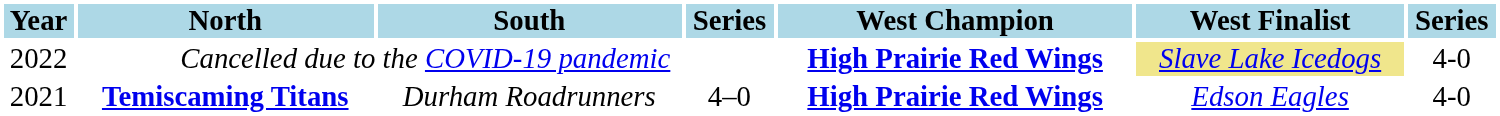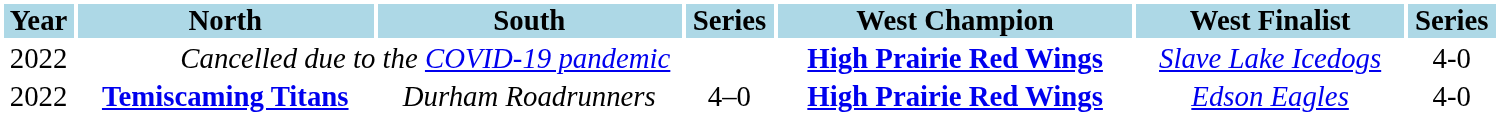Cancelled due to the COVID-19 pandemic | West Finalist: khaki background -> no background
Temiscaming Titans | Year: 2021 -> 2022
